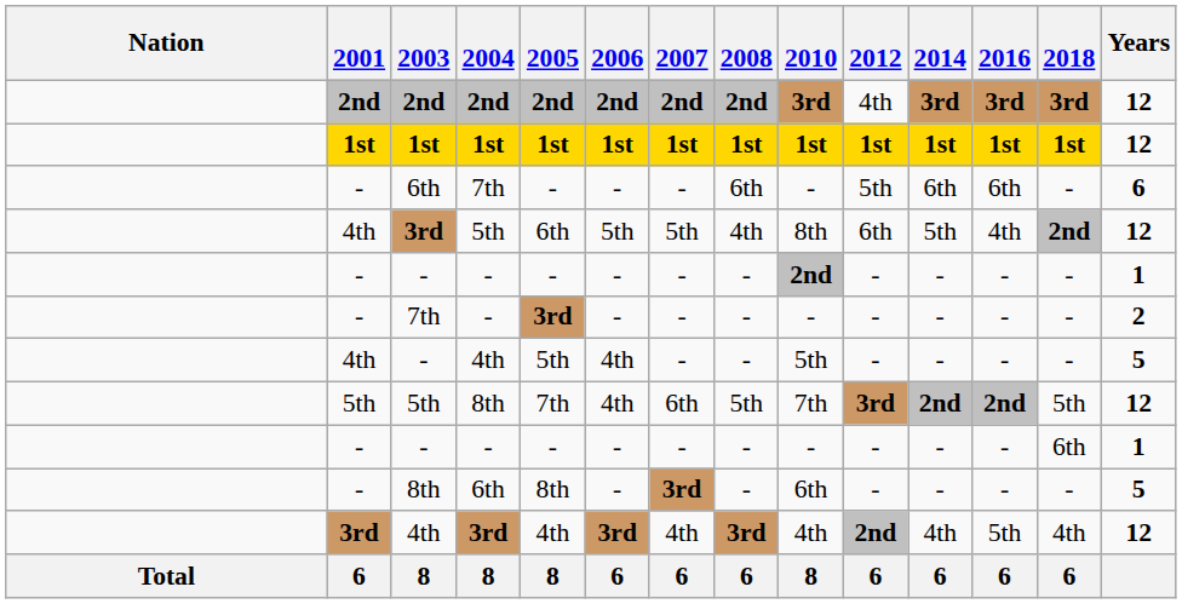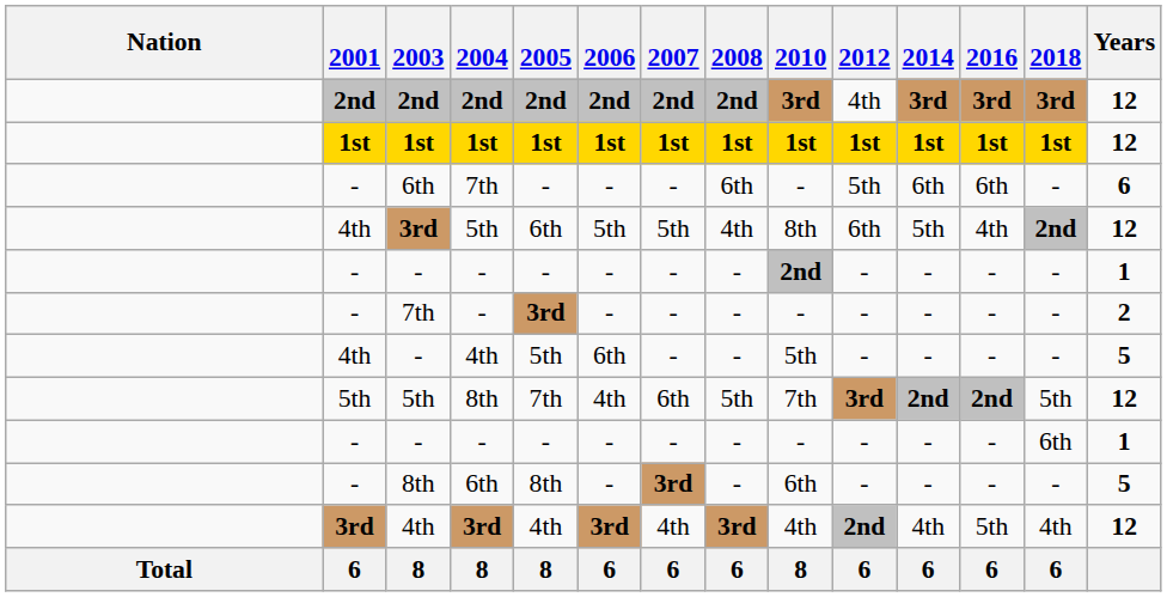- / 4th | 2006: 4th -> 6th
